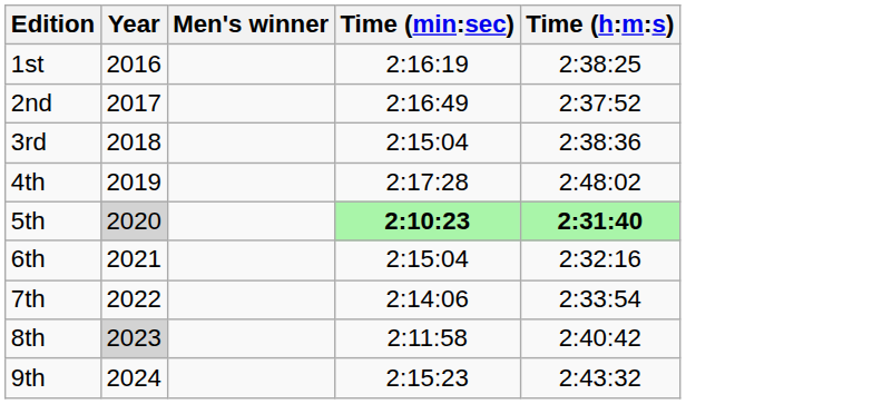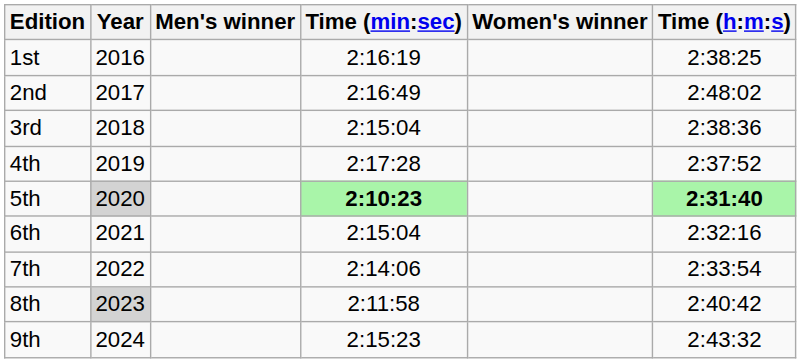+ column: Women's winner
2nd | Time (h:m:s): 2:37:52 -> 2:48:02
4th | Time (h:m:s): 2:48:02 -> 2:37:52
